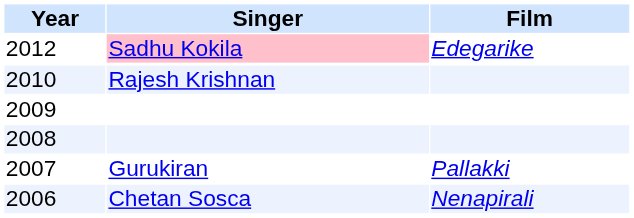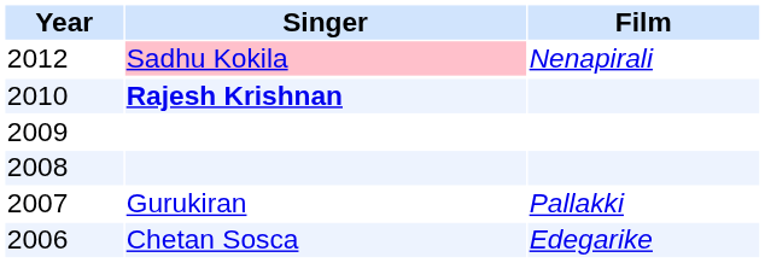2012 | Film: Edegarike -> Nenapirali
2010 | Singer: normal -> bold
2006 | Film: Nenapirali -> Edegarike
